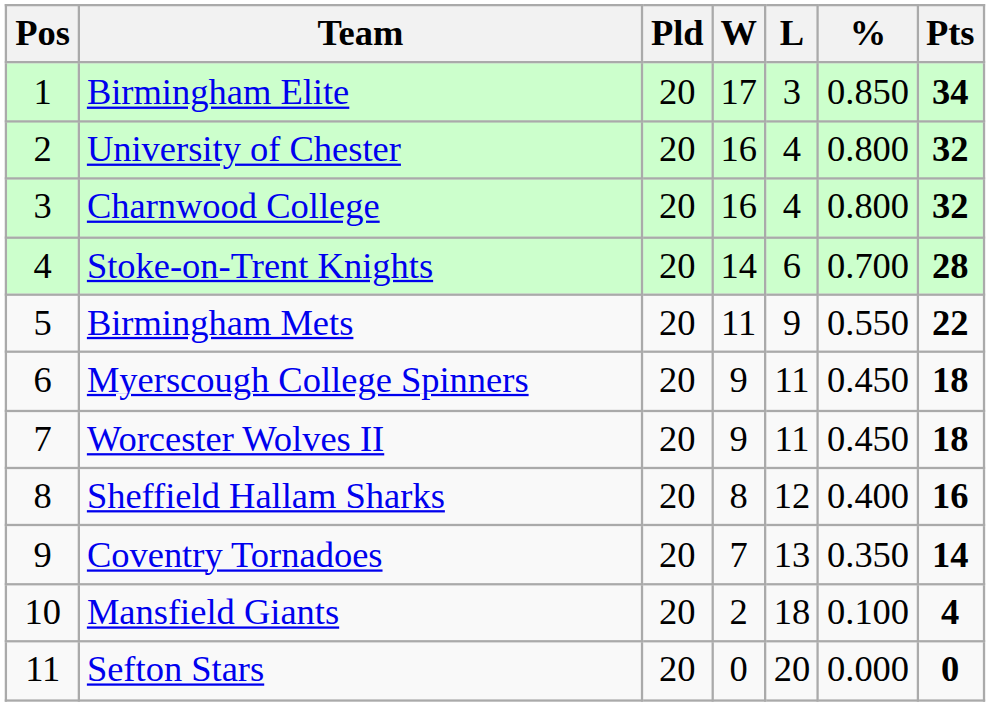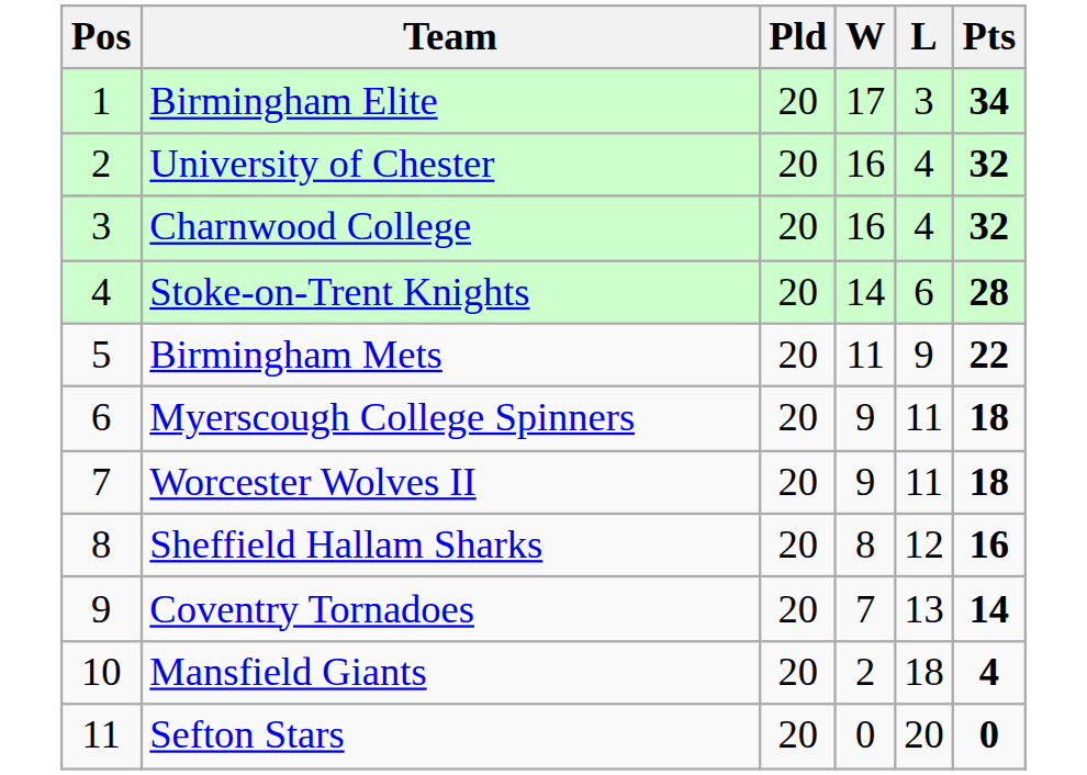- column: % | 0.850 | 0.800 | 0.800 | 0.700 | 0.550 | 0.450 | 0.450 | 0.400 | 0.350 | 0.100 | 0.000
